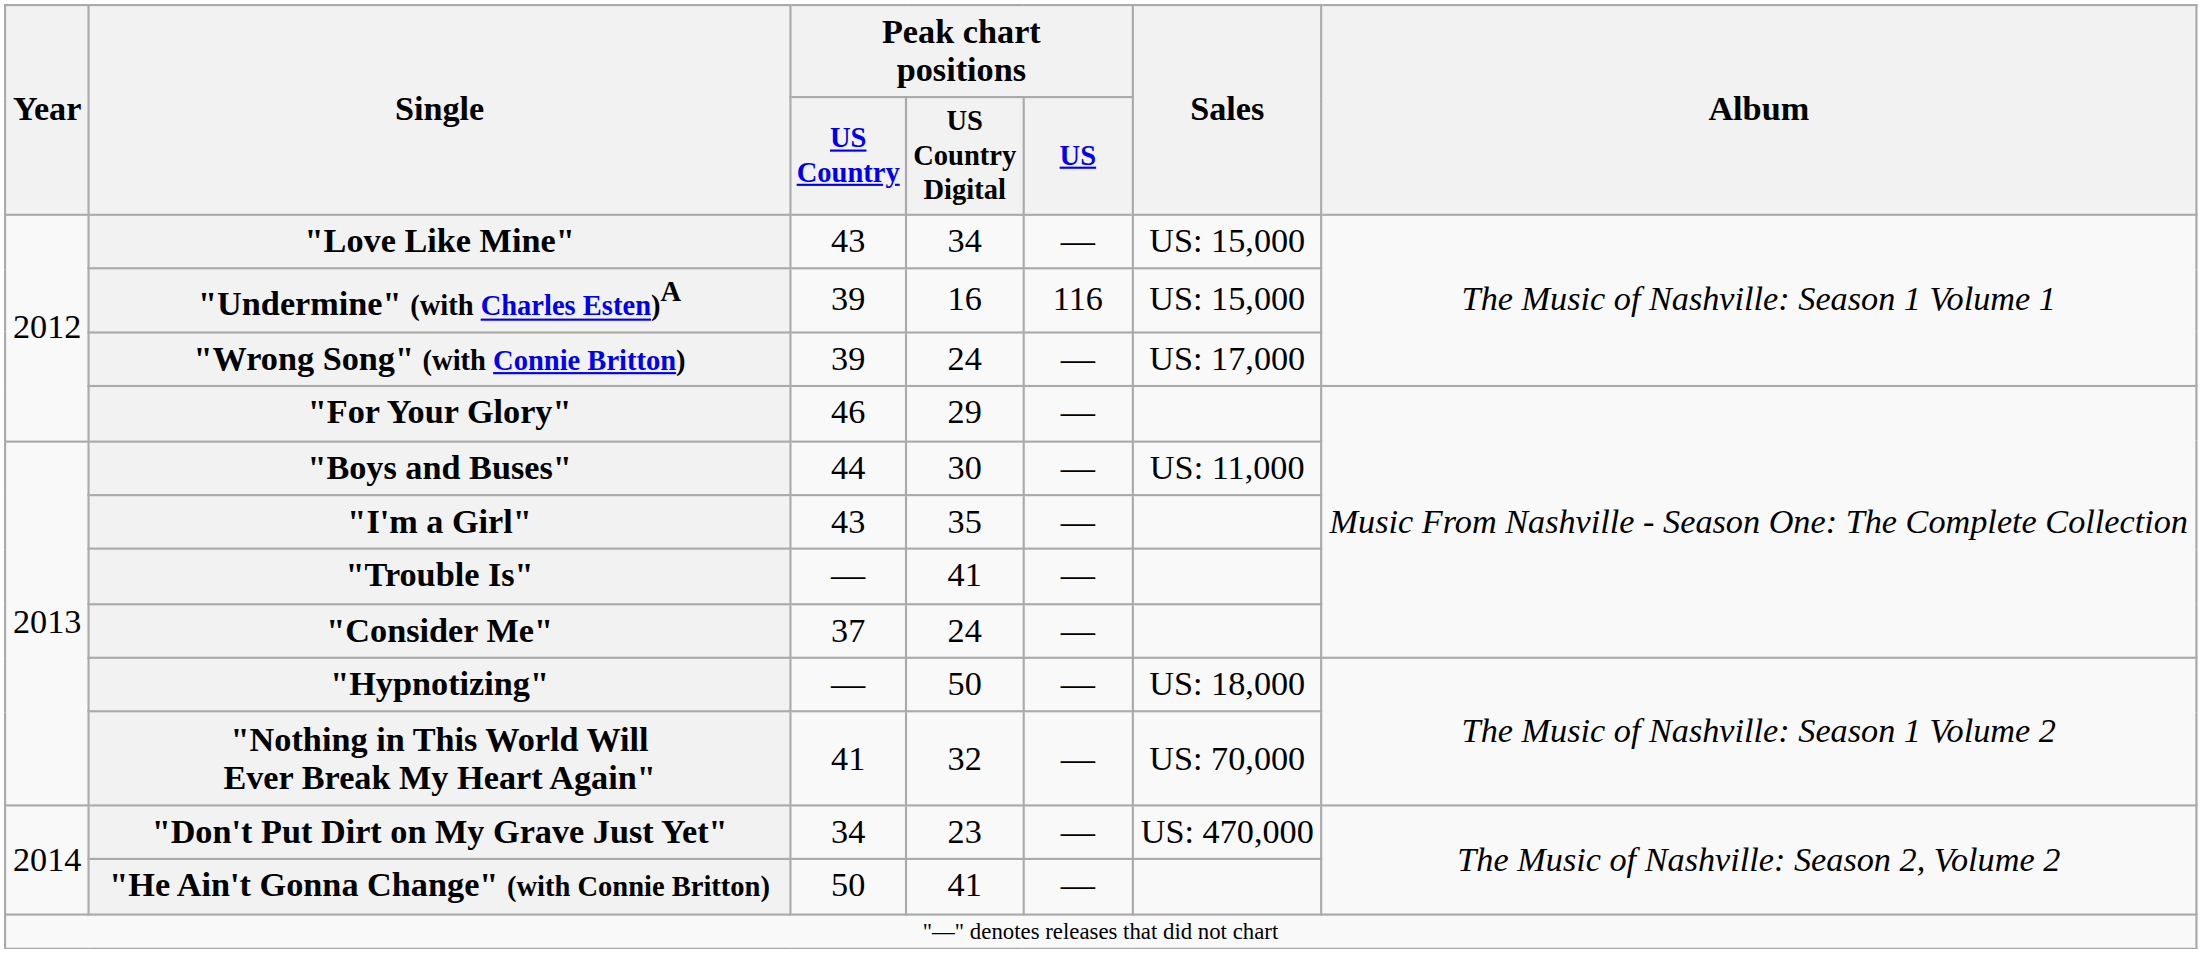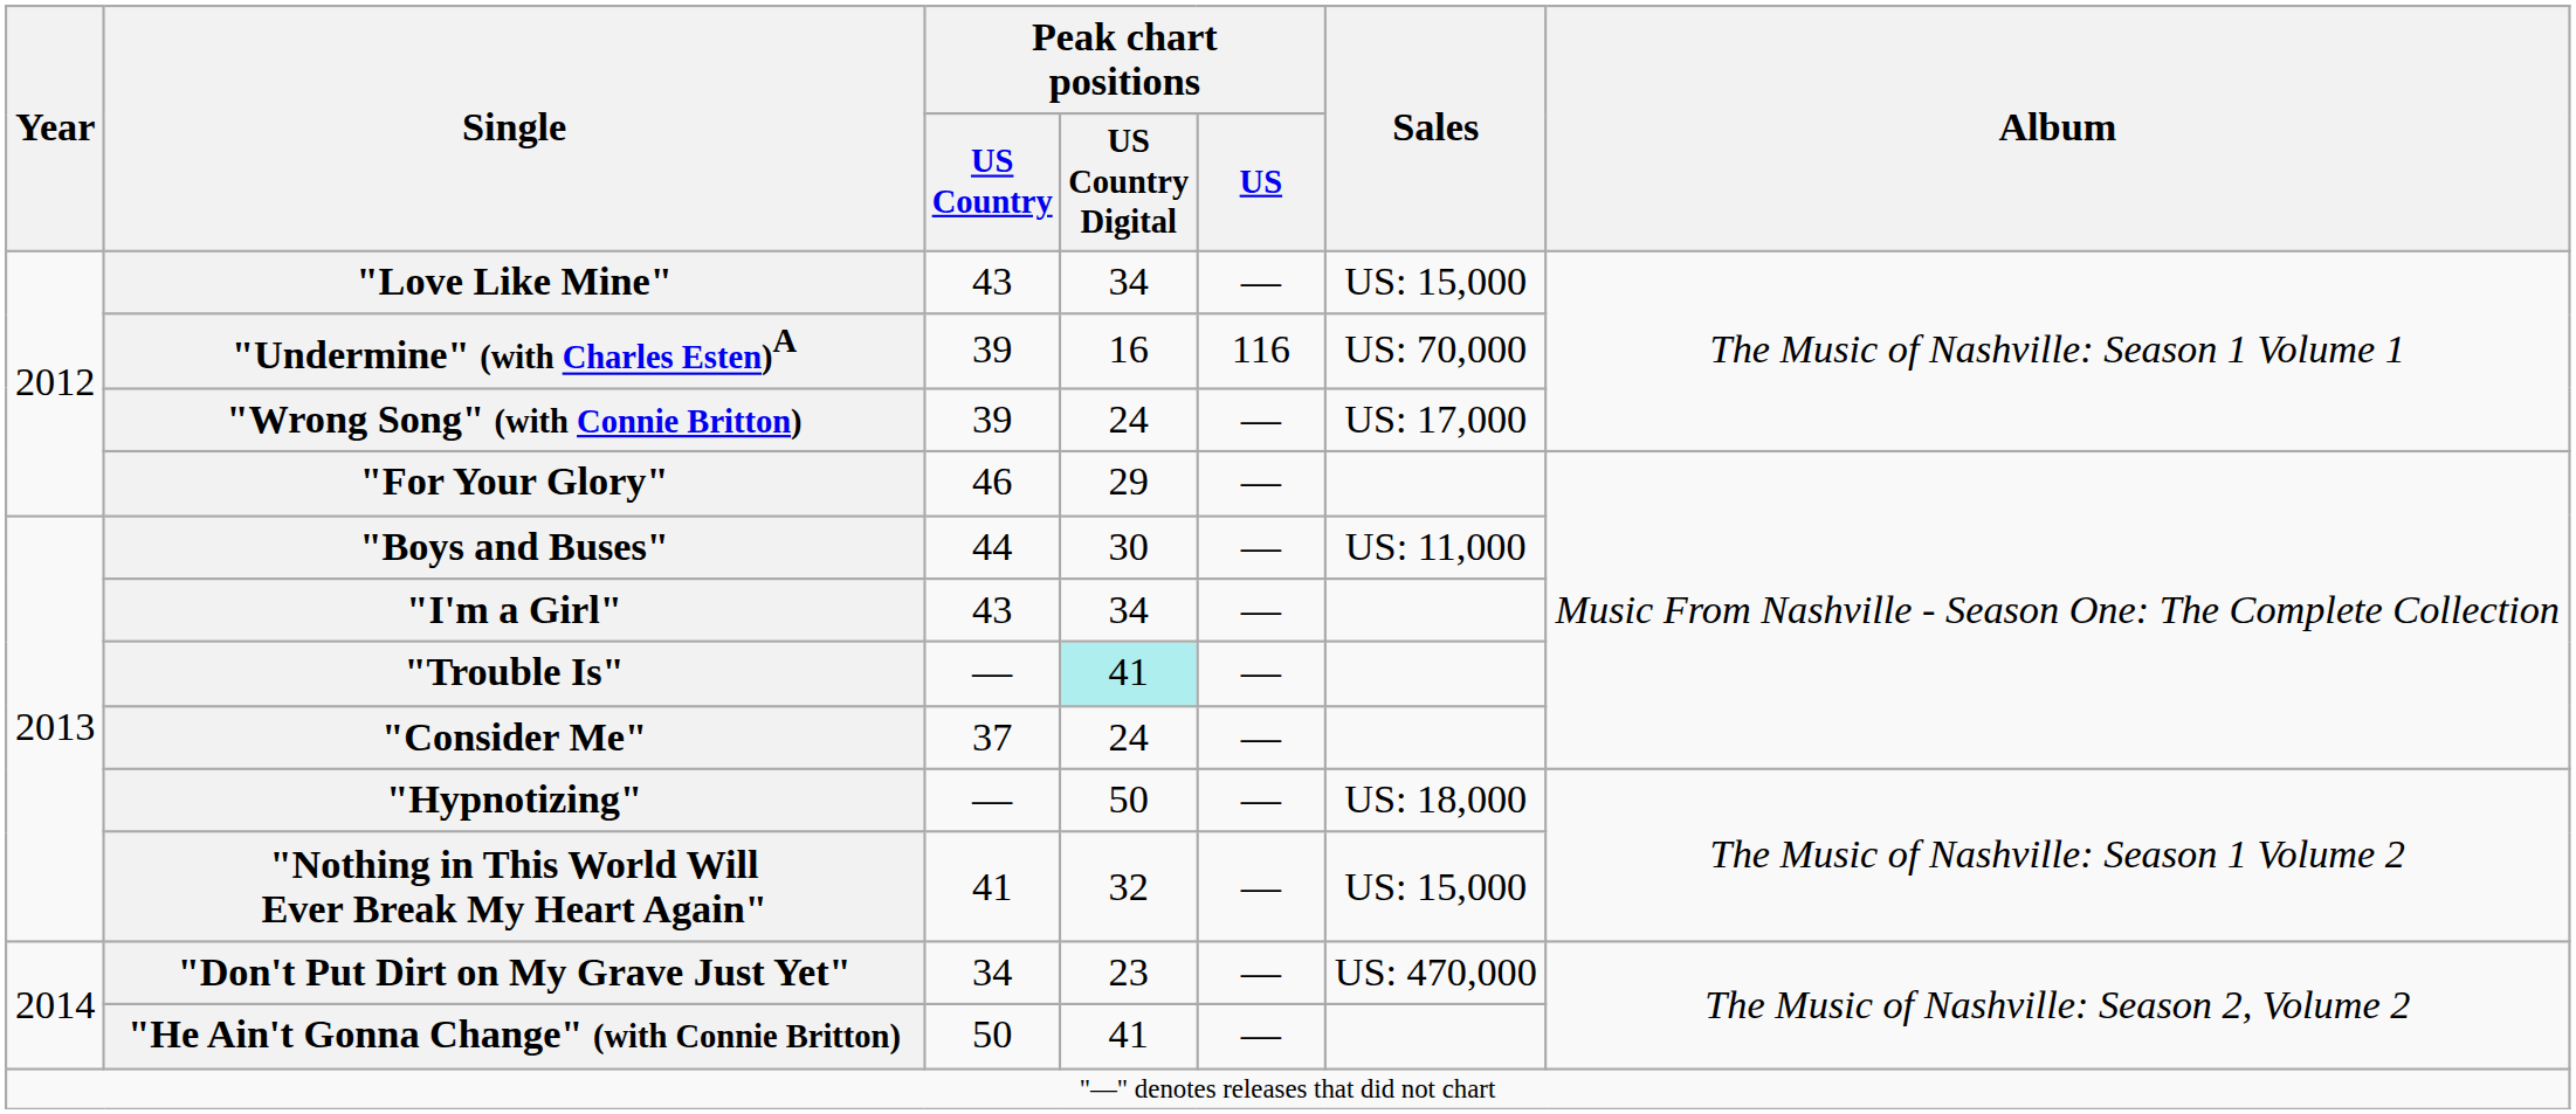"Undermine" (with Charles Esten)A | Sales: US: 15,000 -> US: 70,000
"I'm a Girl" | Peak chart positions / US Country Digital: 35 -> 34
"Trouble Is" | Peak chart positions / US Country Digital: no background -> paleturquoise background
"Nothing in This World Will Ever Break My Heart Again" | Sales: US: 70,000 -> US: 15,000
